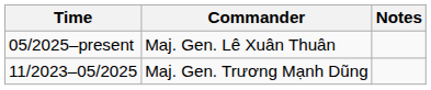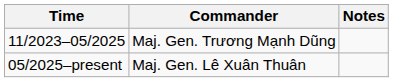rows swapped: 05/2025–present <-> 11/2023–05/2025
